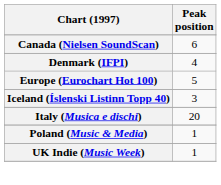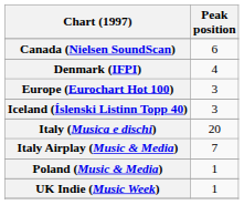Europe (Eurochart Hot 100) | Peak position: 5 -> 3
+ row: Italy Airplay (Music & Media) | 7
